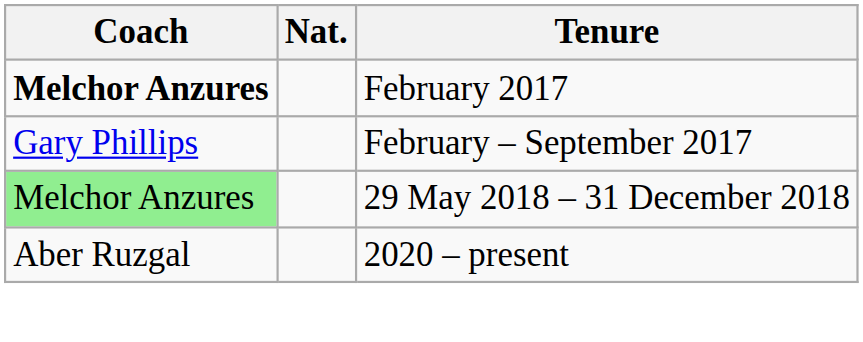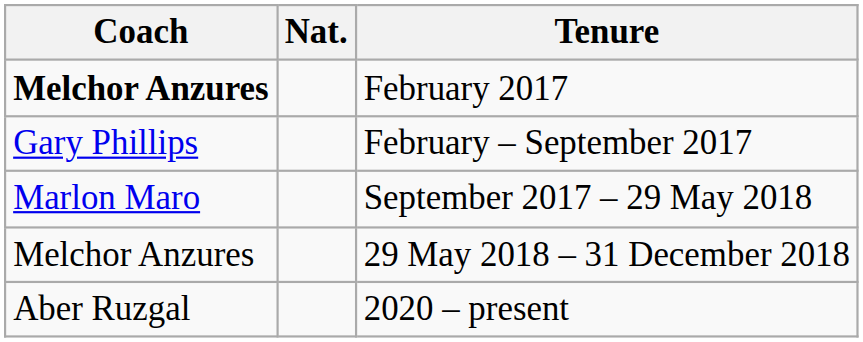+ row: Marlon Maro | September 2017 – 29 May 2018
29 May 2018 – 31 December 2018 | Coach: lightgreen background -> no background
